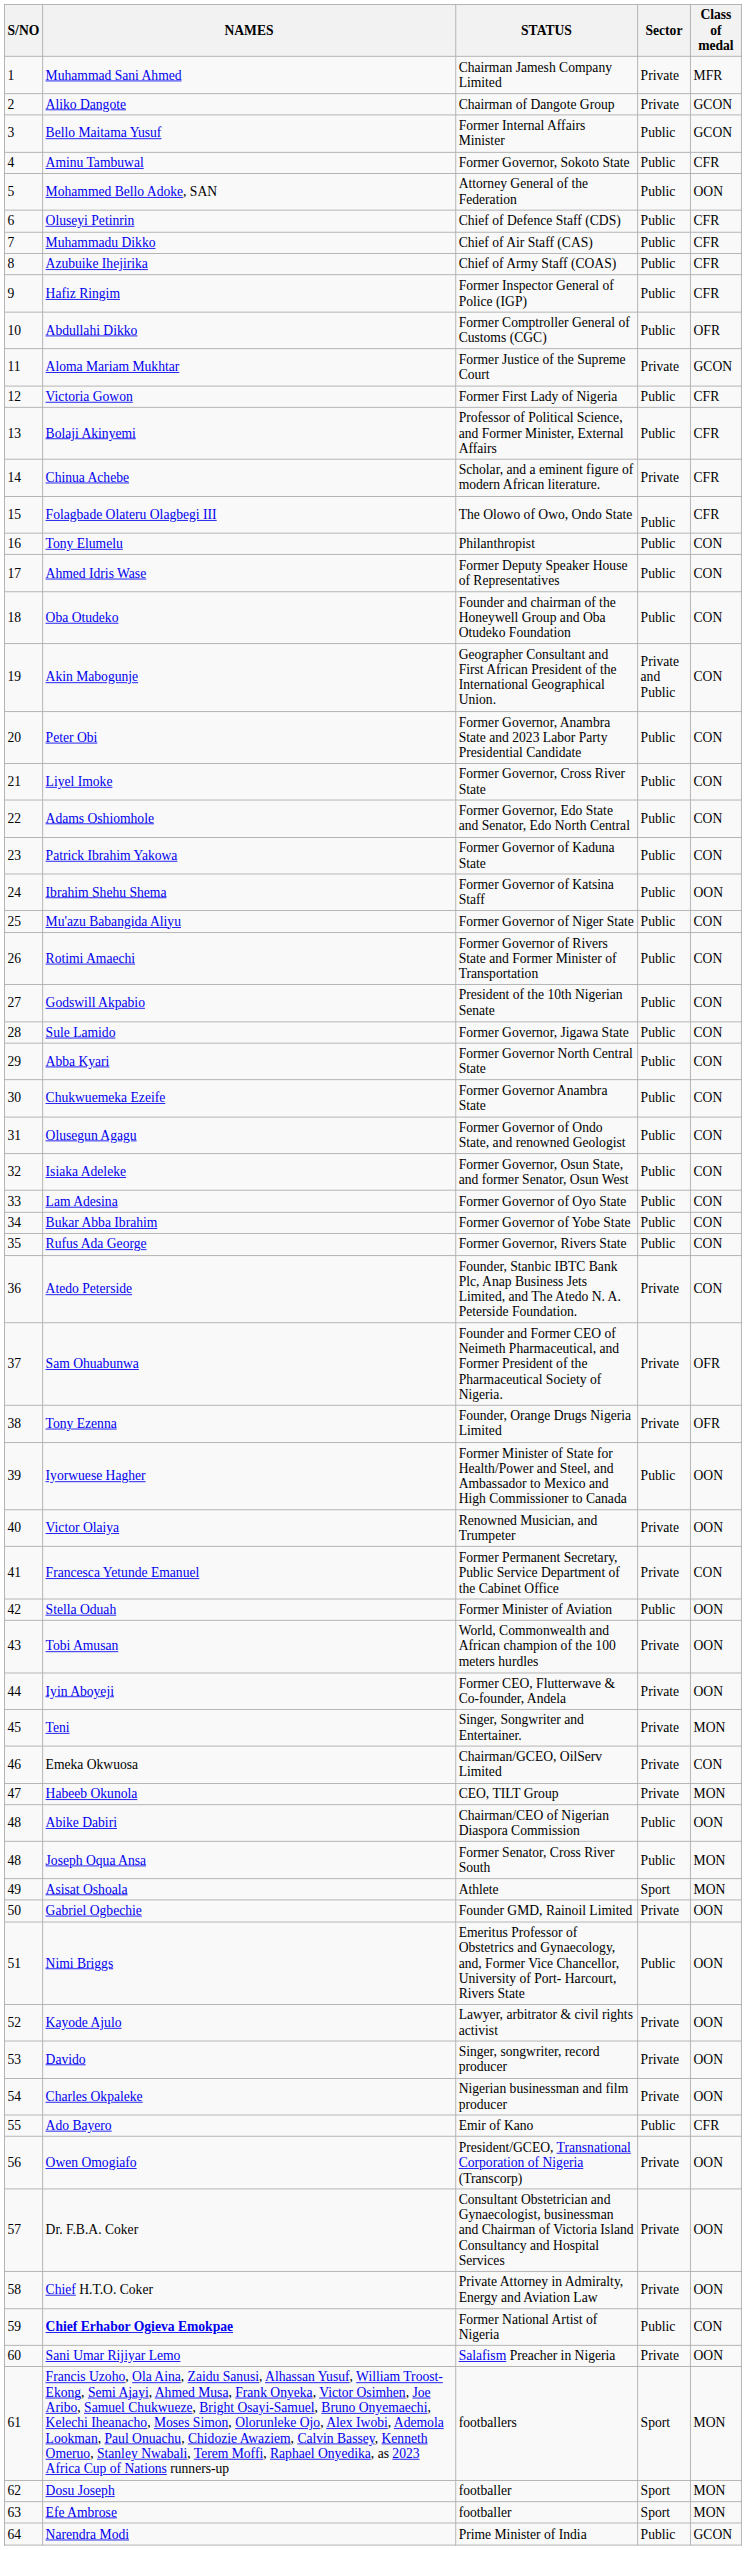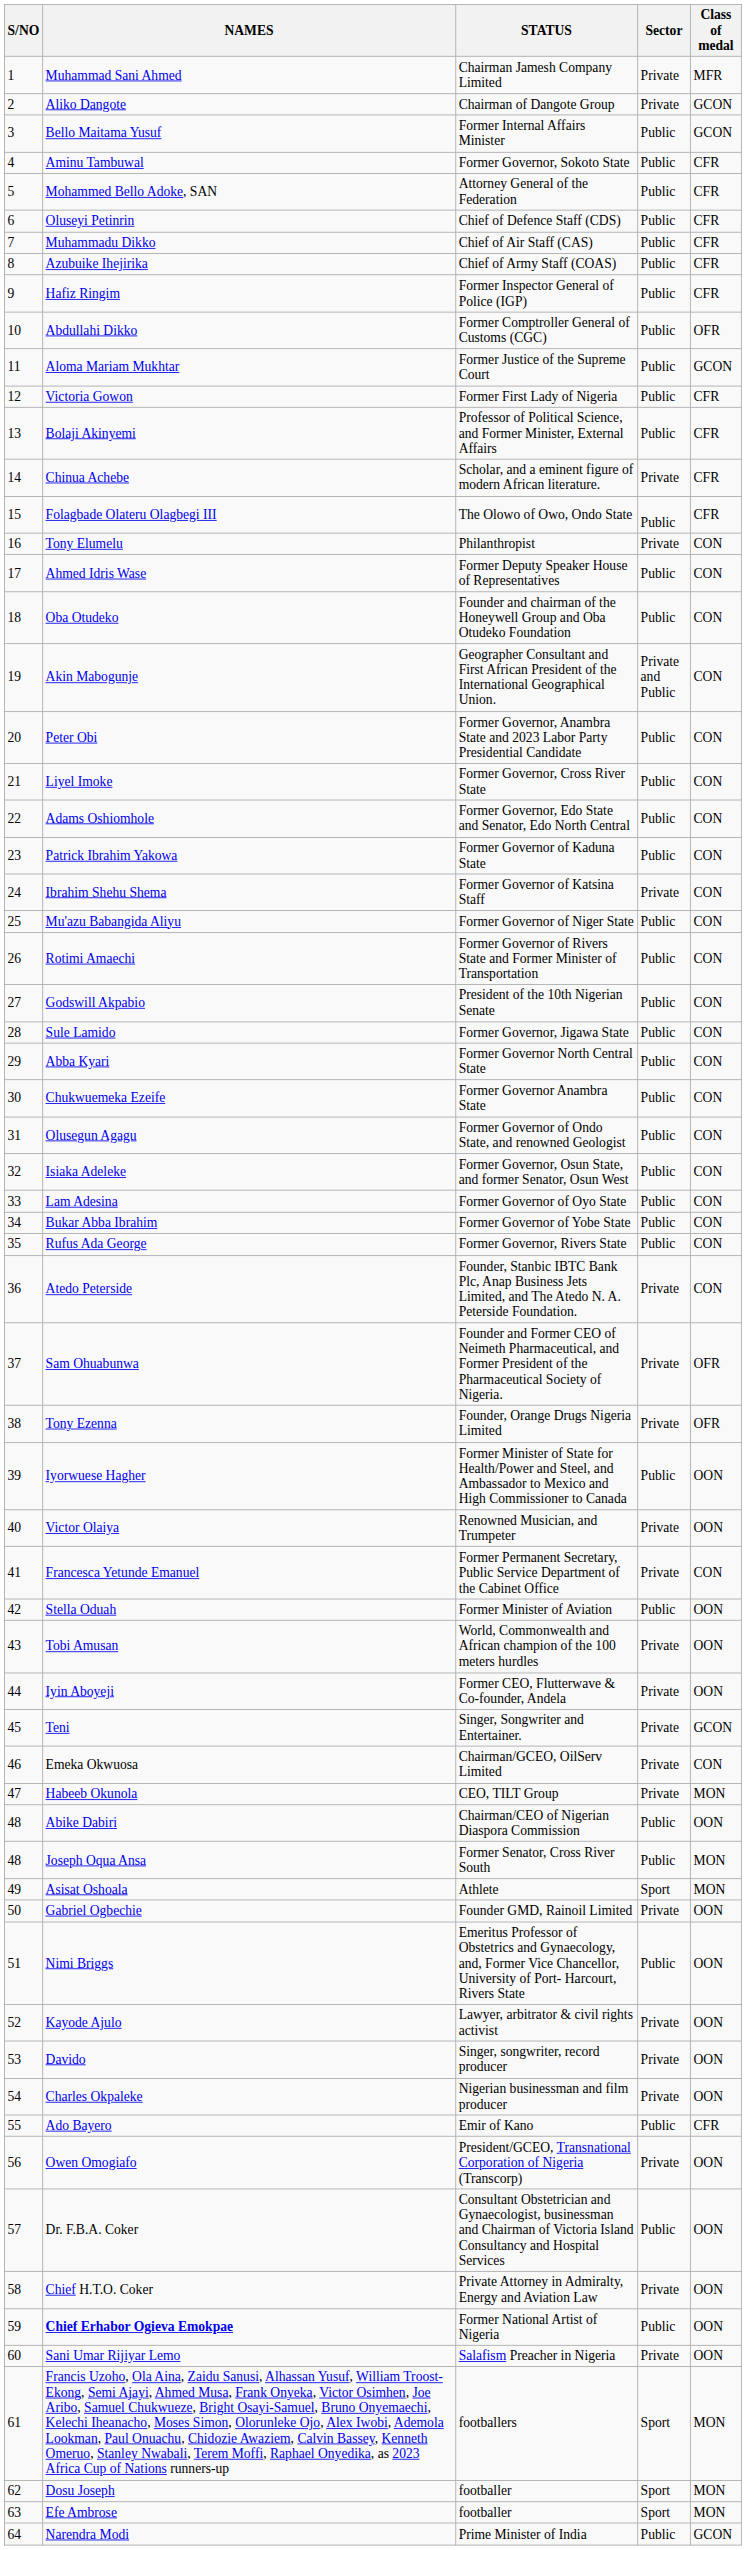Mohammed Bello Adoke, SAN | Class of medal: OON -> CFR
Aloma Mariam Mukhtar | Sector: Private -> Public
Tony Elumelu | Sector: Public -> Private
Ibrahim Shehu Shema | Sector: Public -> Private
Ibrahim Shehu Shema | Class of medal: OON -> CON
Teni | Class of medal: MON -> GCON
Dr. F.B.A. Coker | Sector: Private -> Public
Chief Erhabor Ogieva Emokpae | Class of medal: CON -> OON
